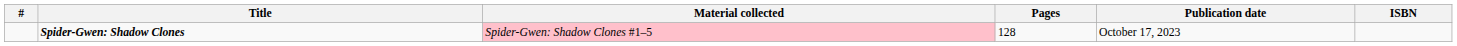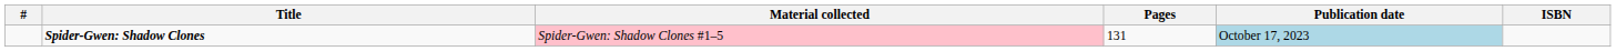Spider-Gwen: Shadow Clones | Pages: 128 -> 131
Spider-Gwen: Shadow Clones | Publication date: no background -> lightblue background
